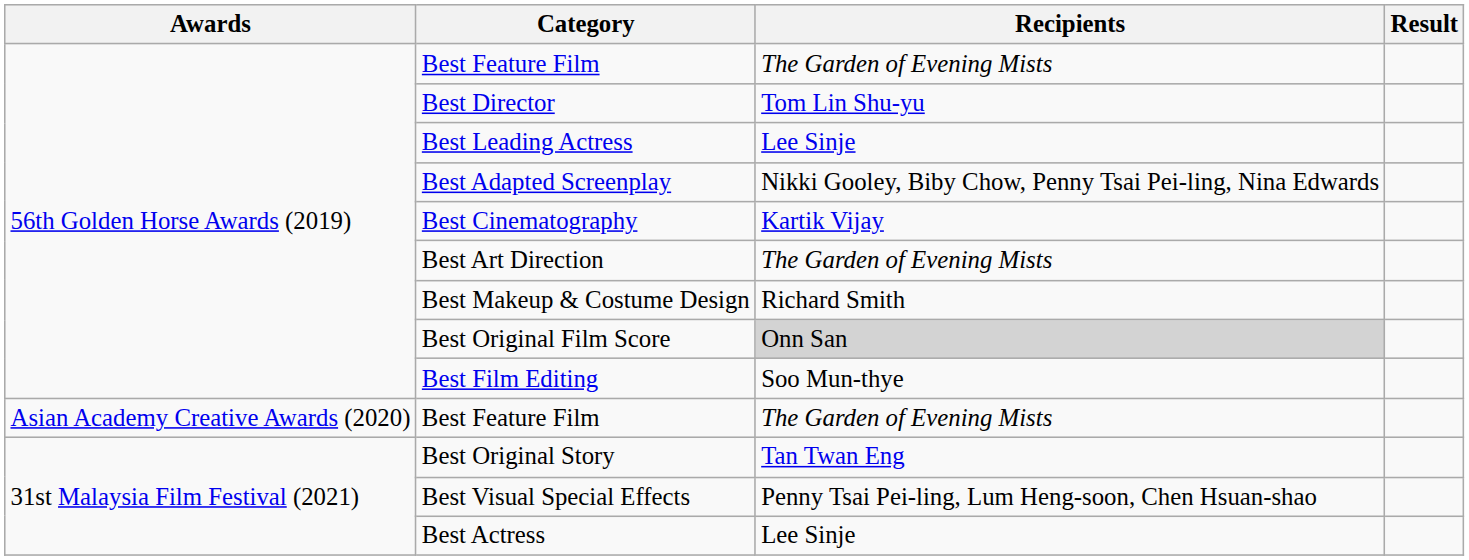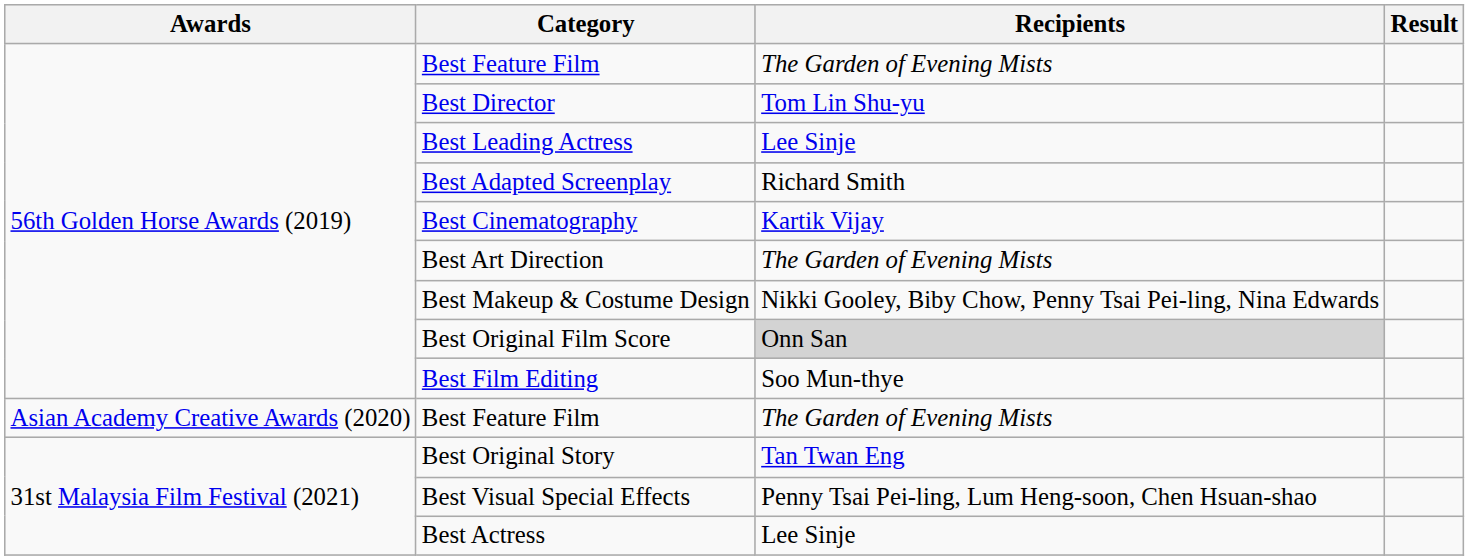Best Adapted Screenplay | Recipients: Nikki Gooley, Biby Chow, Penny Tsai Pei-ling, Nina Edwards -> Richard Smith
Best Makeup & Costume Design | Recipients: Richard Smith -> Nikki Gooley, Biby Chow, Penny Tsai Pei-ling, Nina Edwards
